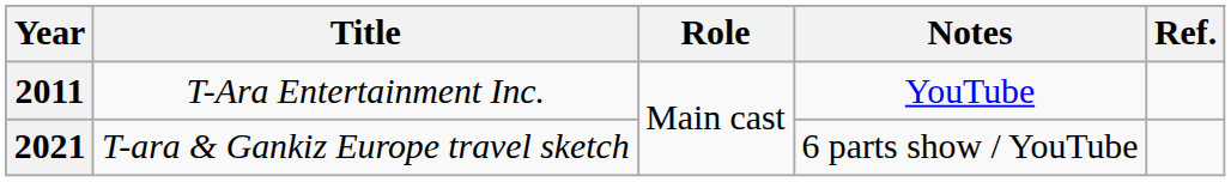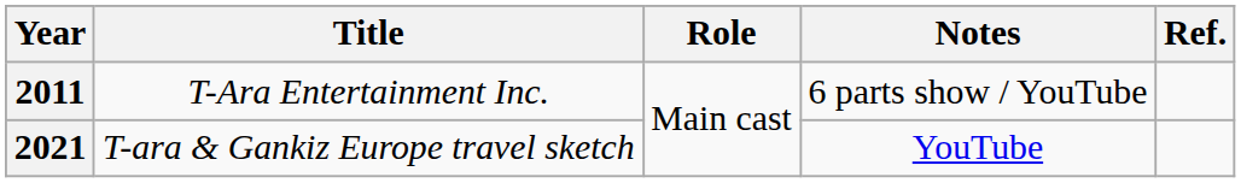2011 | Notes: YouTube -> 6 parts show / YouTube
2021 | Notes: 6 parts show / YouTube -> YouTube
